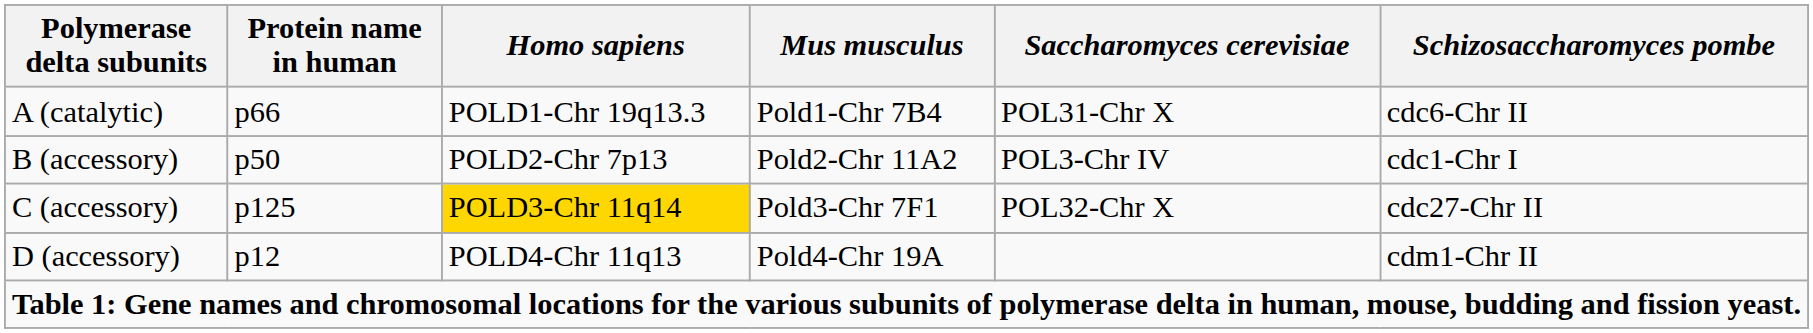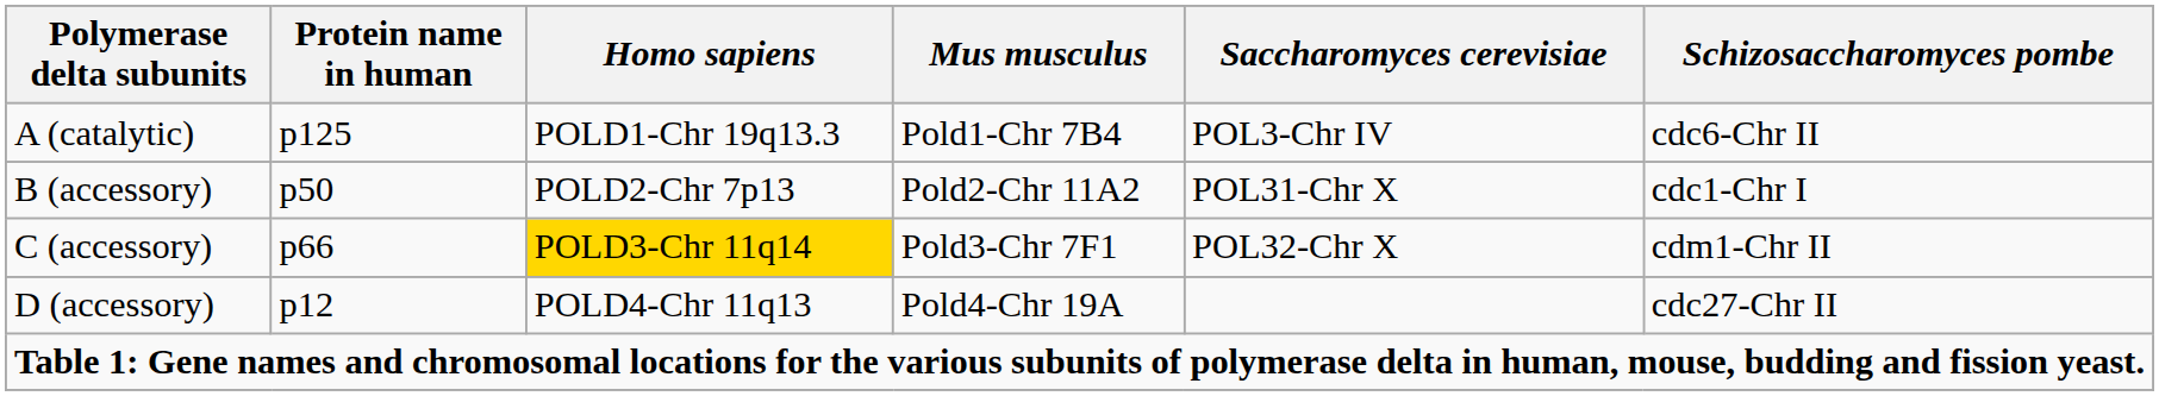A (catalytic) | Protein name in human: p66 -> p125
A (catalytic) | Saccharomyces cerevisiae: POL31-Chr X -> POL3-Chr IV
B (accessory) | Saccharomyces cerevisiae: POL3-Chr IV -> POL31-Chr X
C (accessory) | Protein name in human: p125 -> p66
C (accessory) | Schizosaccharomyces pombe: cdc27-Chr II -> cdm1-Chr II
D (accessory) | Schizosaccharomyces pombe: cdm1-Chr II -> cdc27-Chr II
